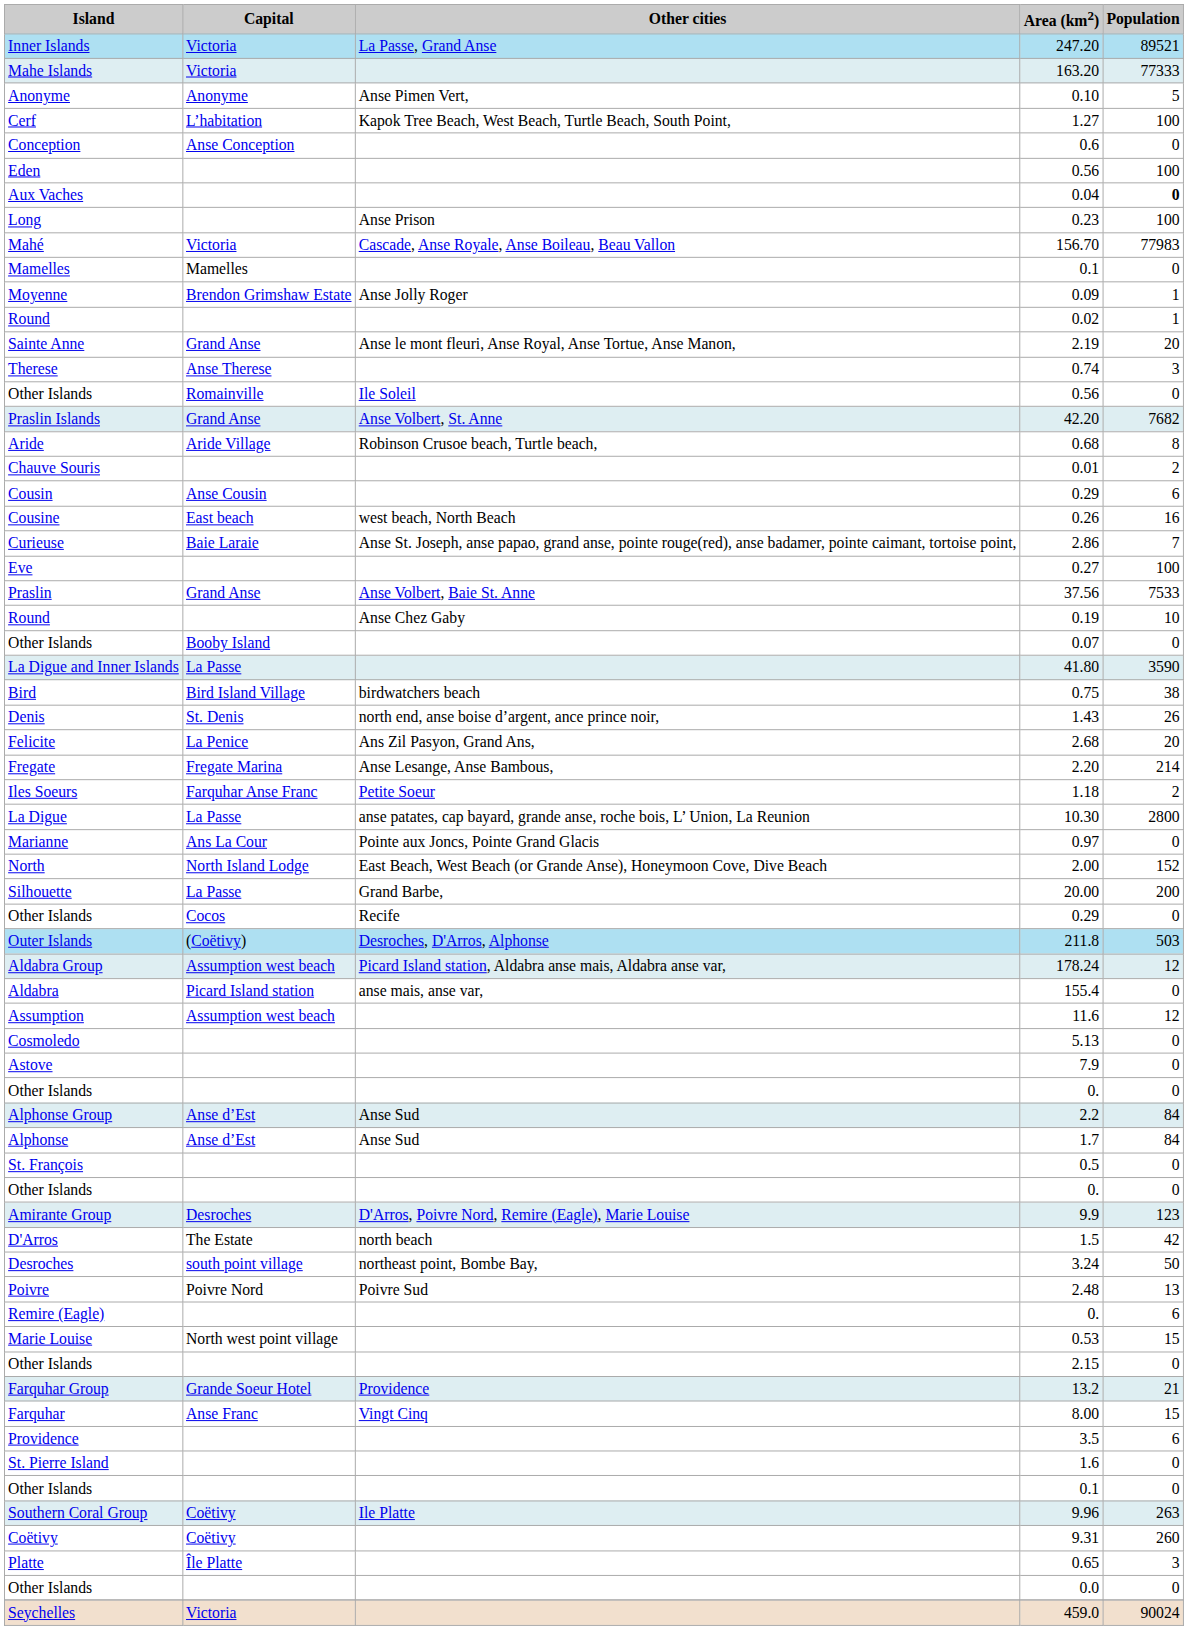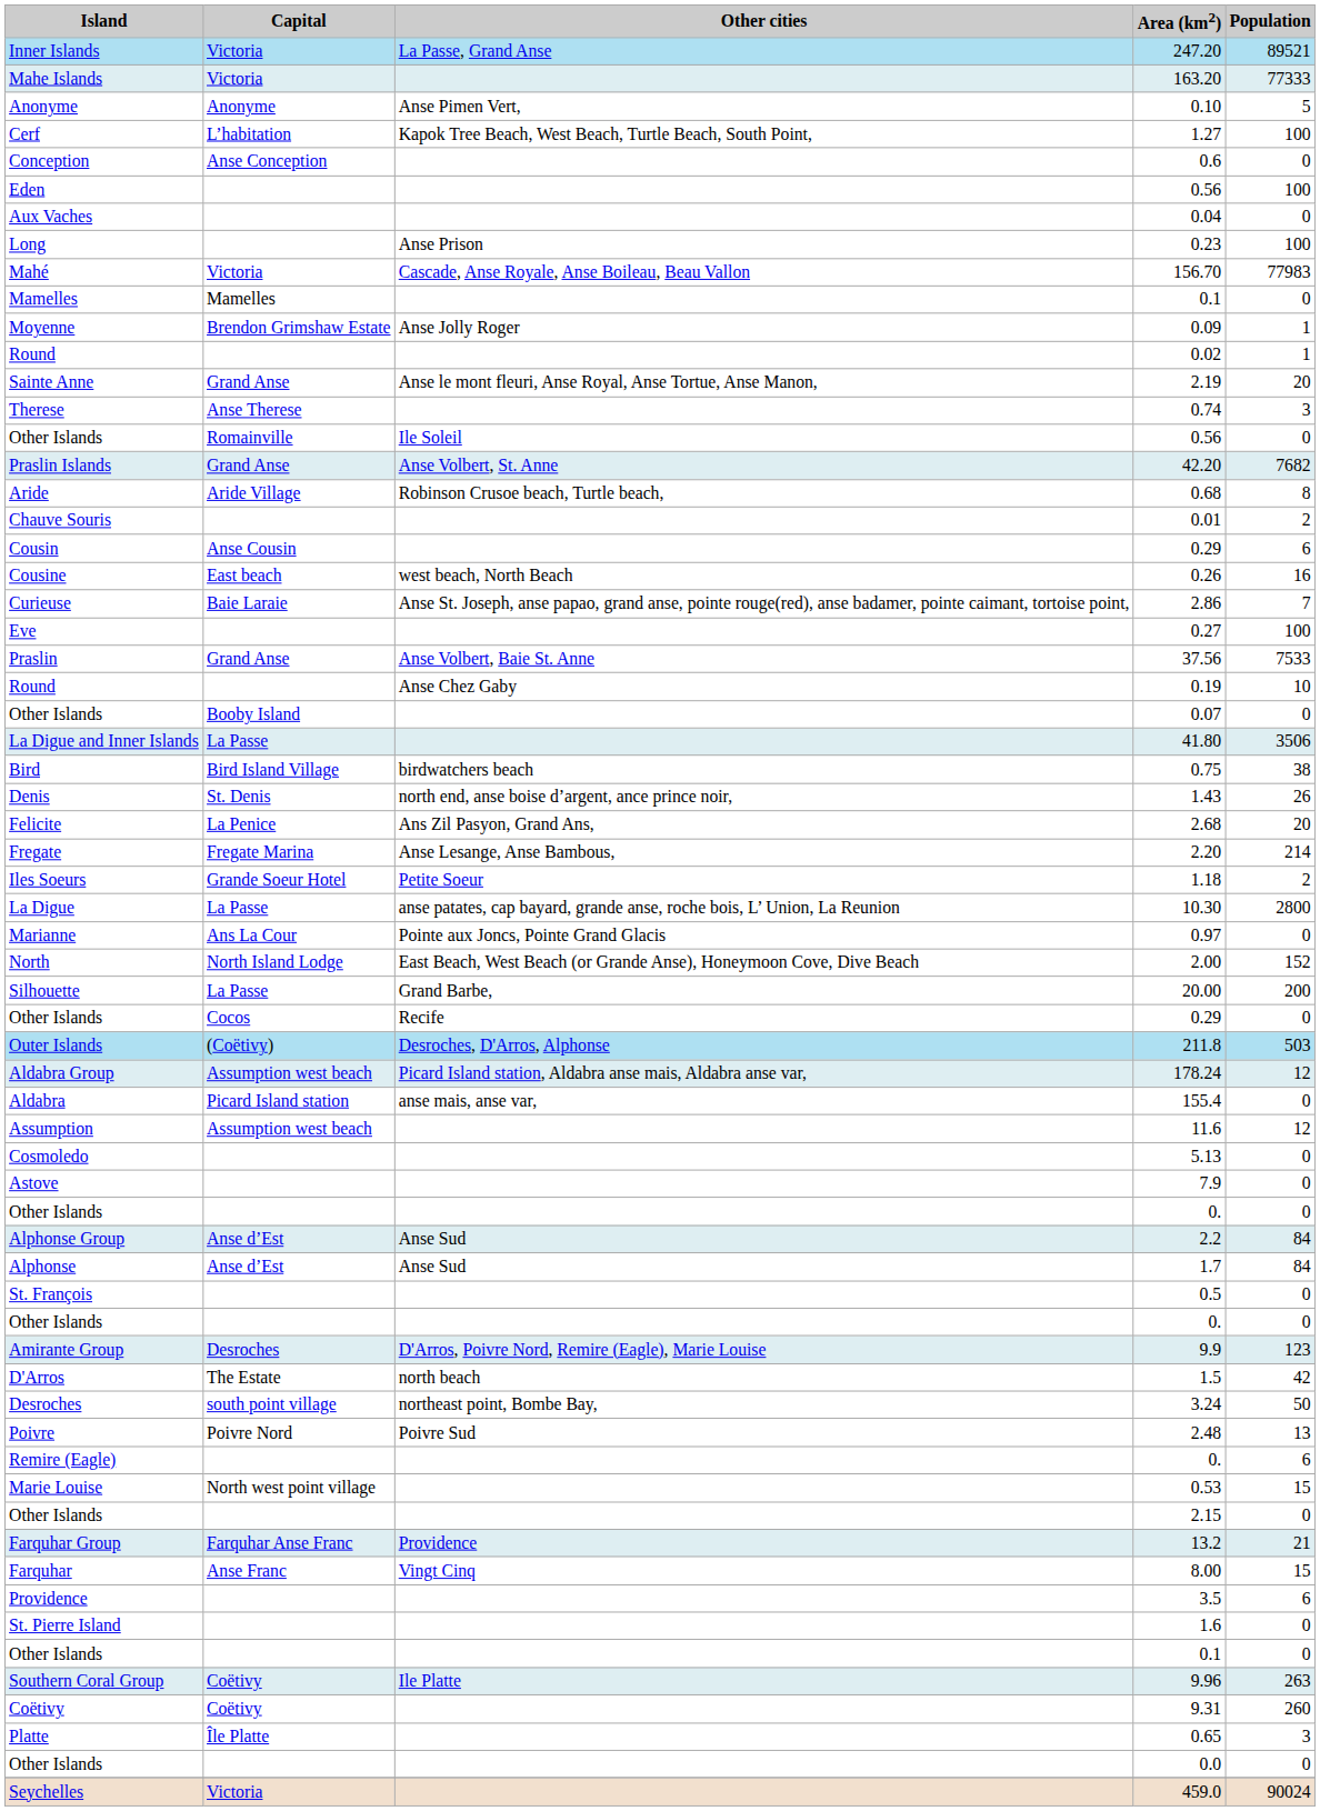0.04 | Population: bold -> normal
41.80 | Population: 3590 -> 3506
1.18 | Capital: Farquhar Anse Franc -> Grande Soeur Hotel
13.2 | Capital: Grande Soeur Hotel -> Farquhar Anse Franc
